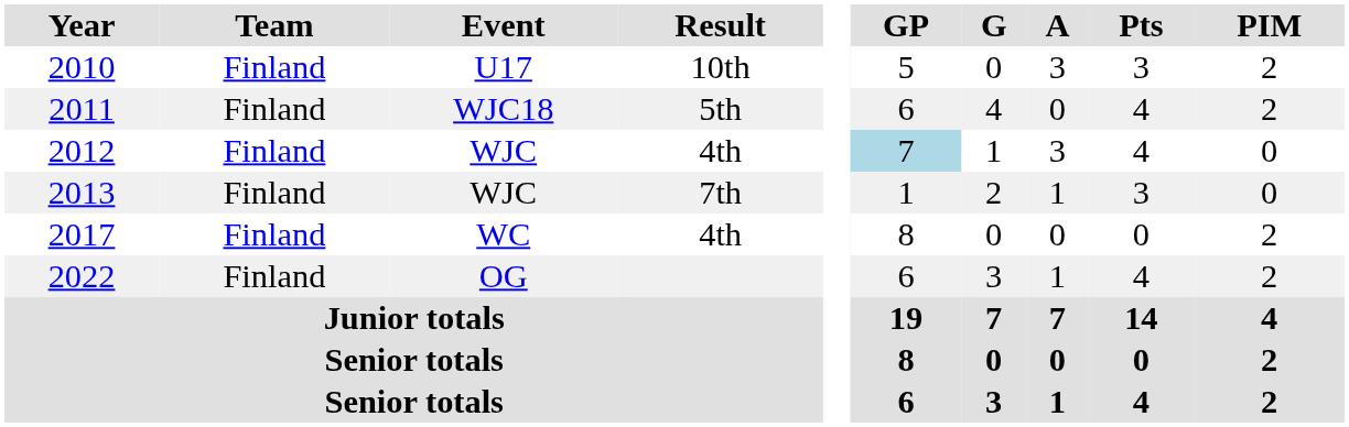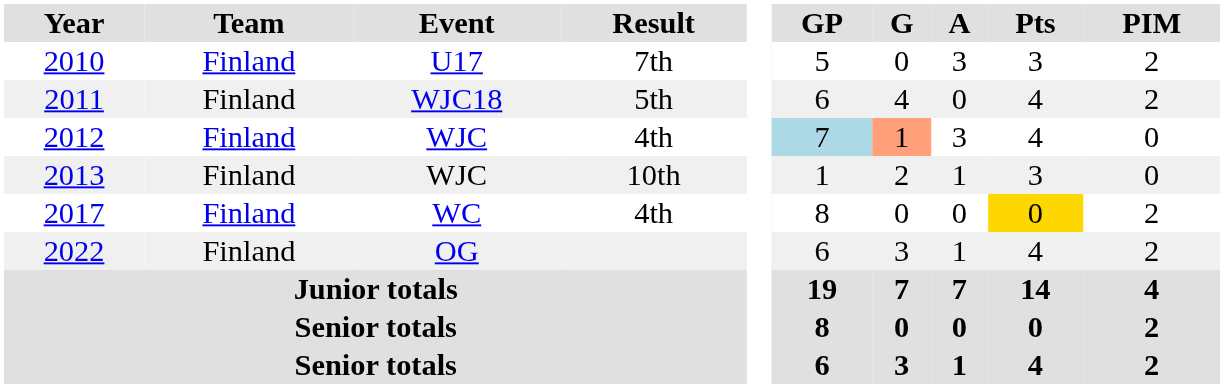2010 | Result: 10th -> 7th
2012 | G: no background -> lightsalmon background
2013 | Result: 7th -> 10th
2017 | Pts: no background -> gold background
